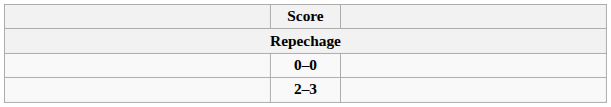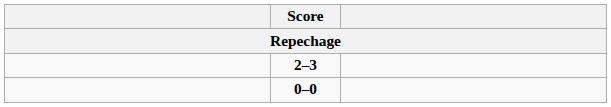rows swapped: 0–0 <-> 2–3
